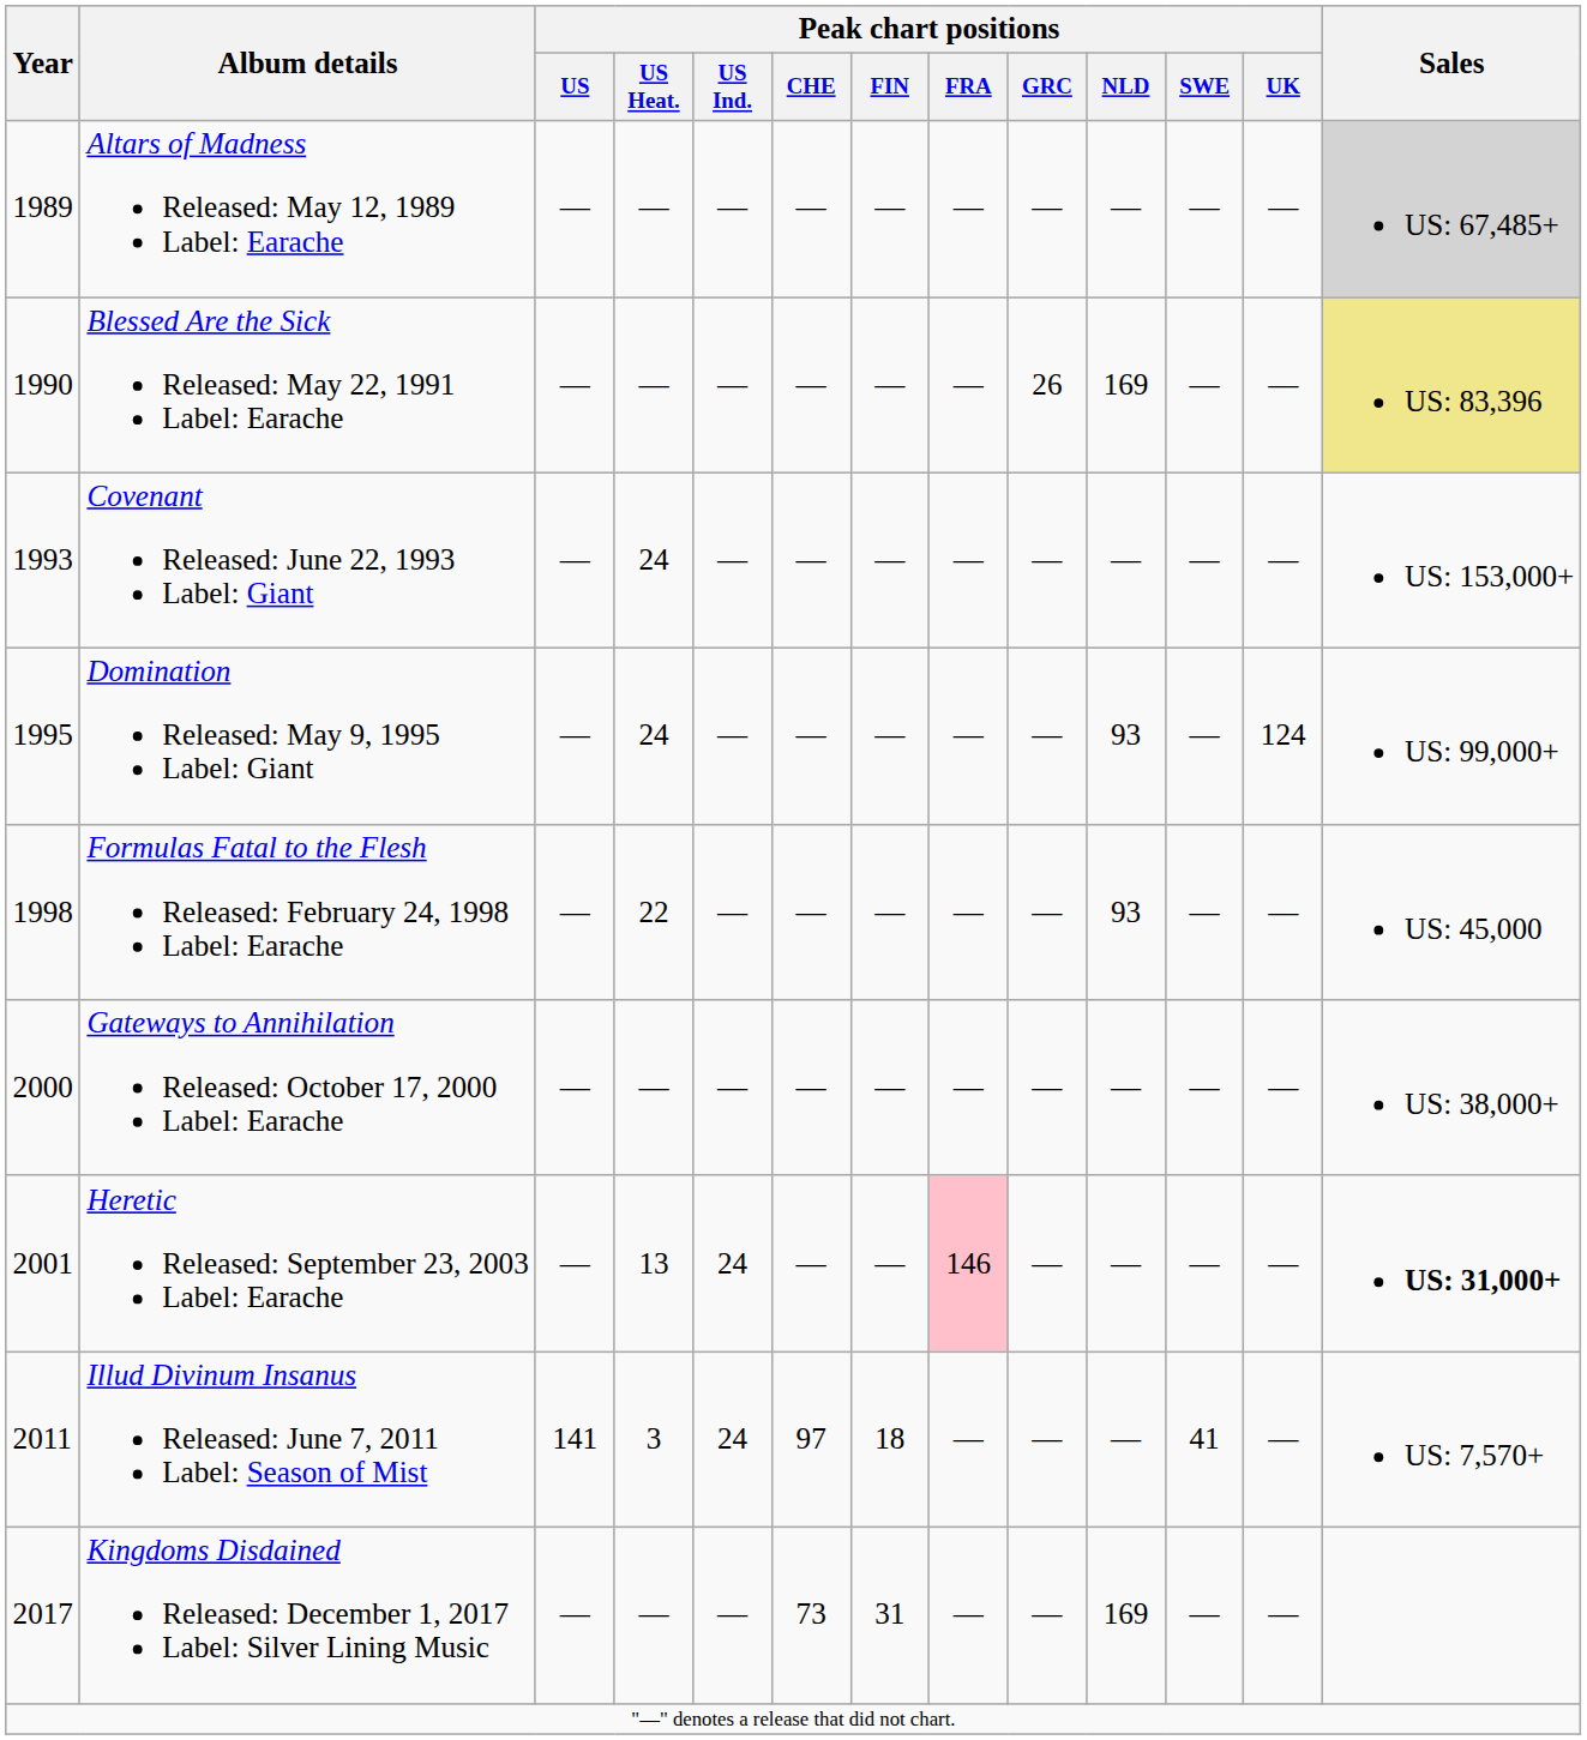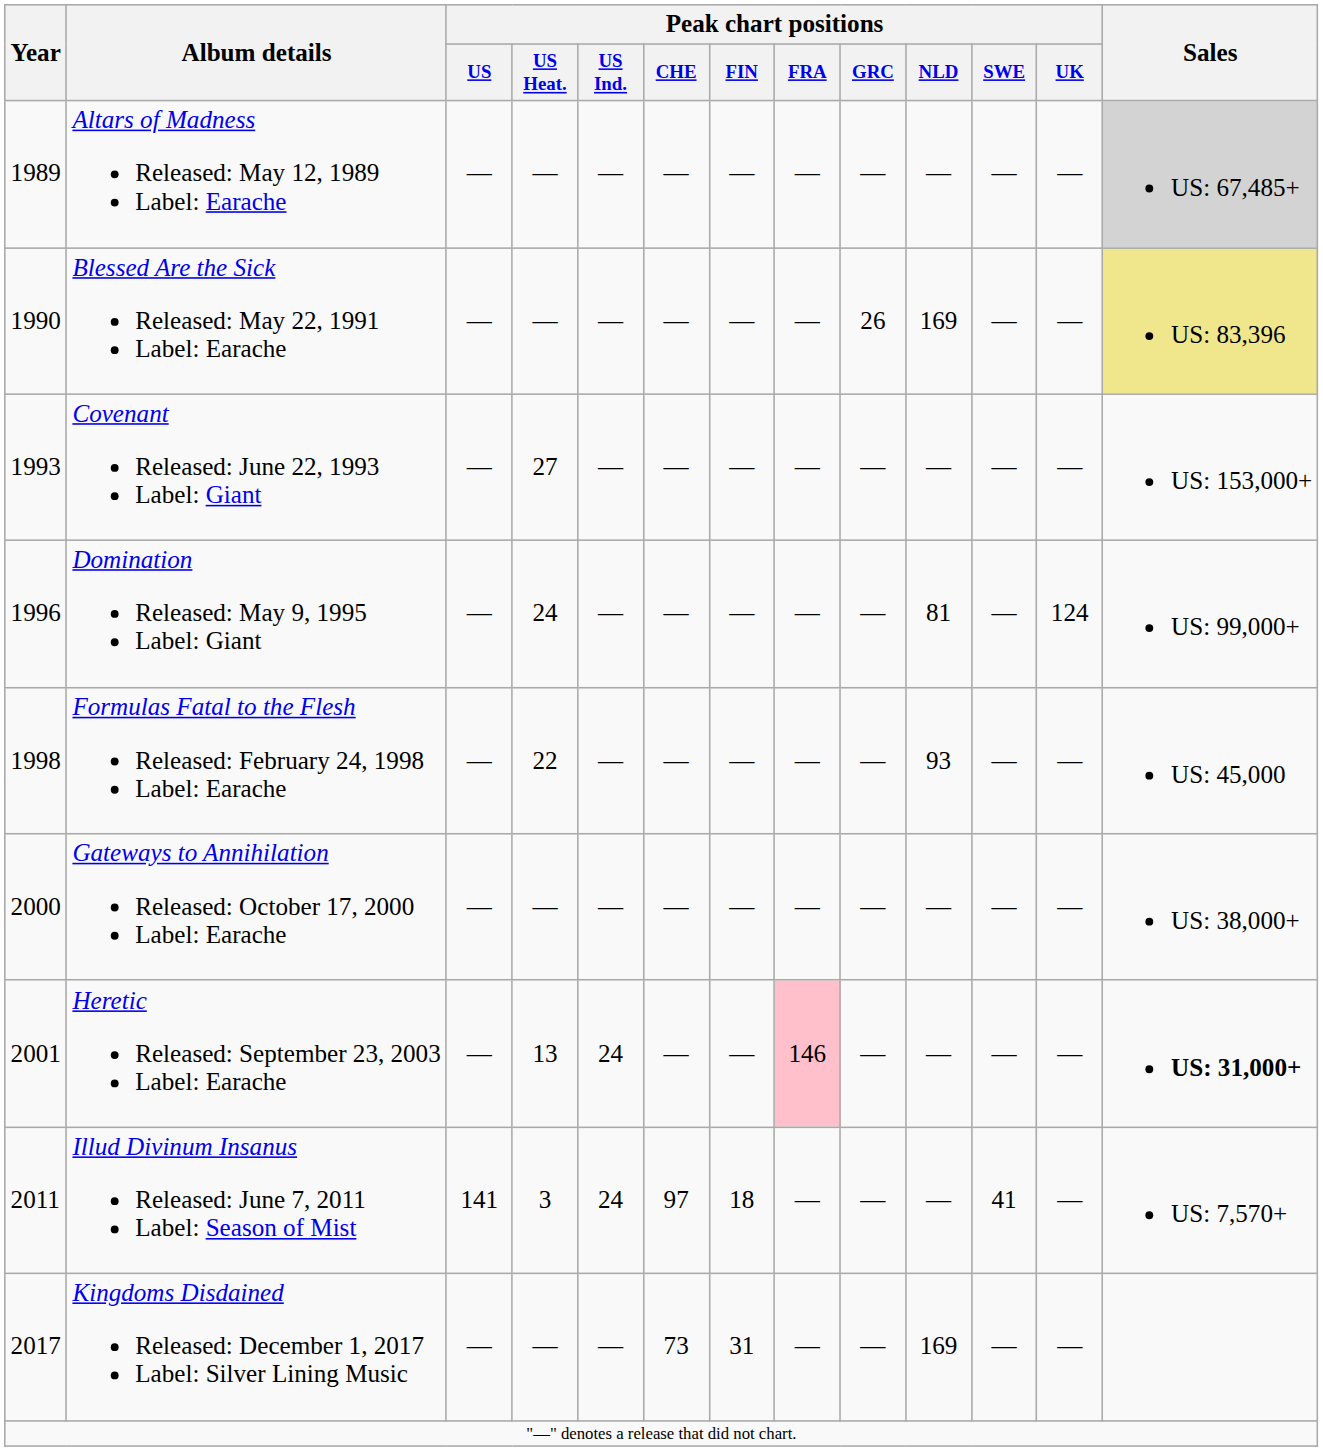Covenant Released: June 22, 1993 Label: Giant | Peak chart positions / US Heat.: 24 -> 27
Domination Released: May 9, 1995 Label: Giant | Year: 1995 -> 1996
Domination Released: May 9, 1995 Label: Giant | Peak chart positions / NLD: 93 -> 81
